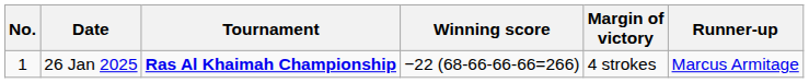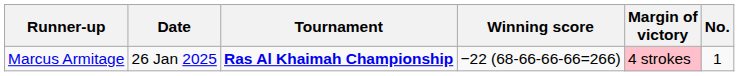columns swapped: No. <-> Runner-up
26 Jan 2025 | Margin of victory: no background -> pink background
